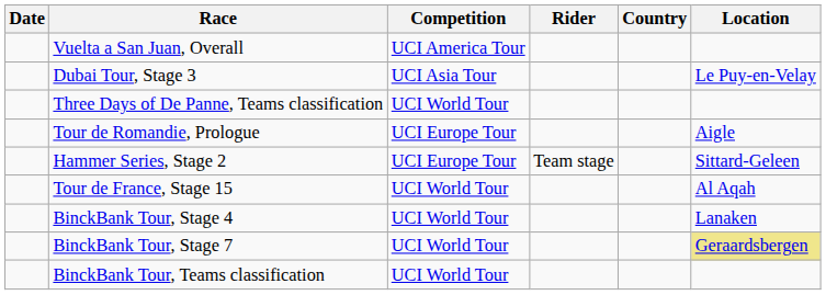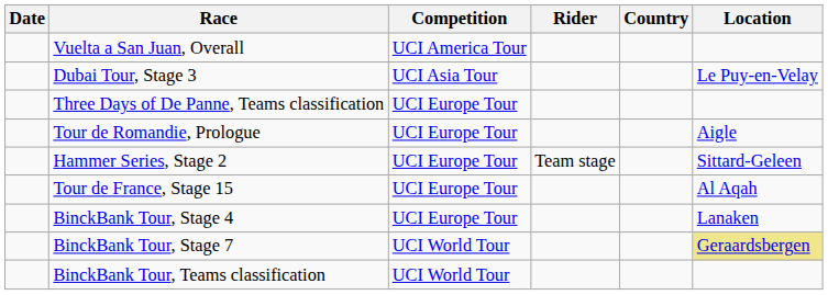Three Days of De Panne, Teams classification | Competition: UCI World Tour -> UCI Europe Tour
Tour de France, Stage 15 | Competition: UCI World Tour -> UCI Europe Tour
BinckBank Tour, Stage 4 | Competition: UCI World Tour -> UCI Europe Tour
